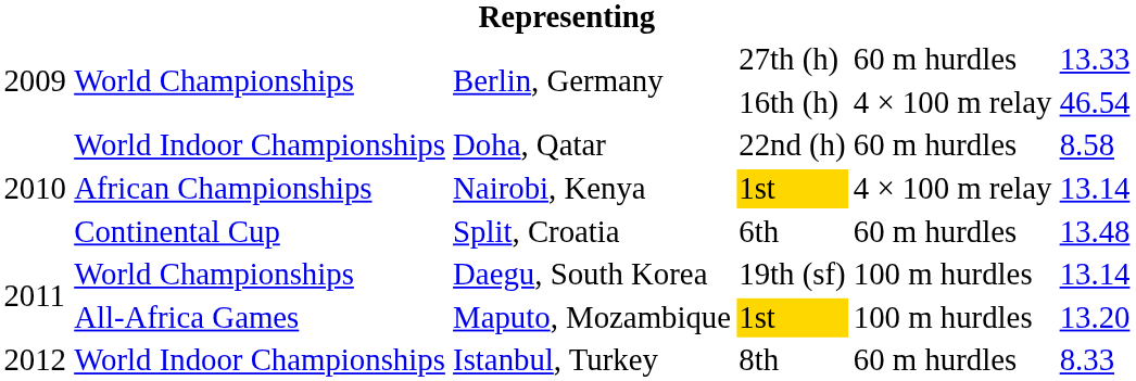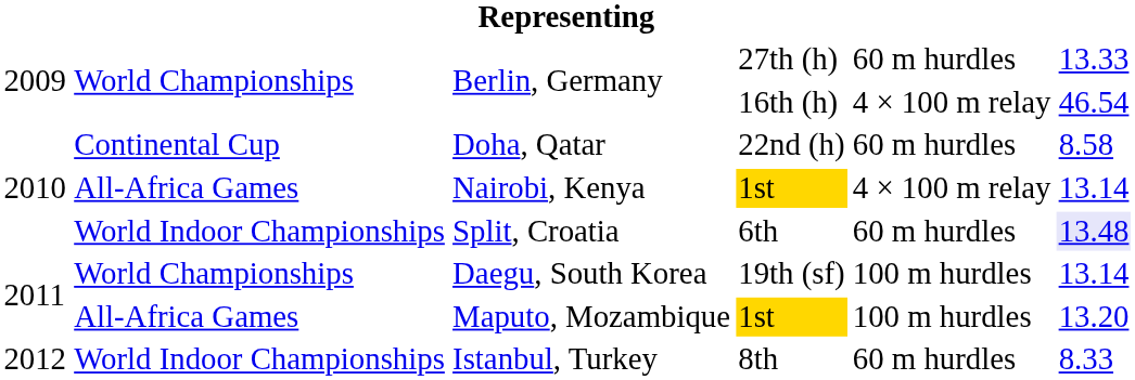Doha, Qatar | column 2: World Indoor Championships -> Continental Cup
Nairobi, Kenya | column 2: African Championships -> All-Africa Games
Split, Croatia | column 2: Continental Cup -> World Indoor Championships
Split, Croatia | column 6: no background -> lavender background
